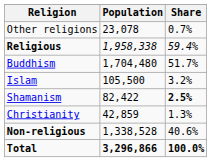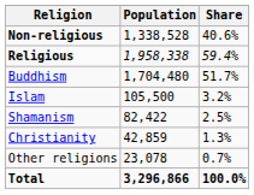rows swapped: Non-religious <-> Other religions
Shamanism | Share: bold -> normal
